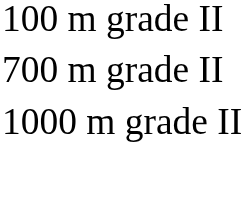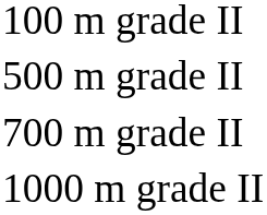+ row: 500 m grade II
